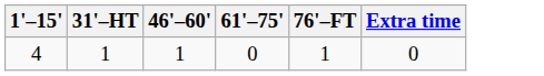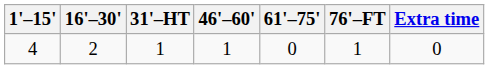+ column: 16'–30' | 2
